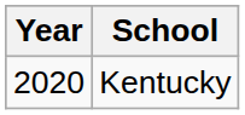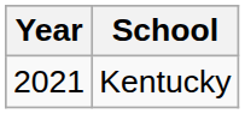Kentucky | Year: 2020 -> 2021
